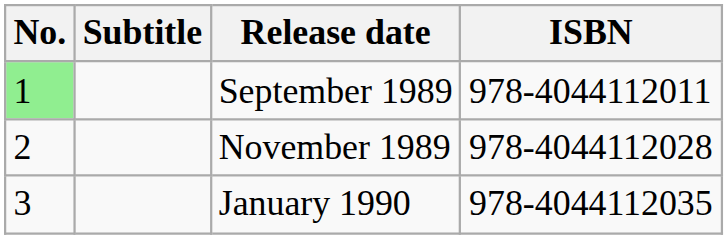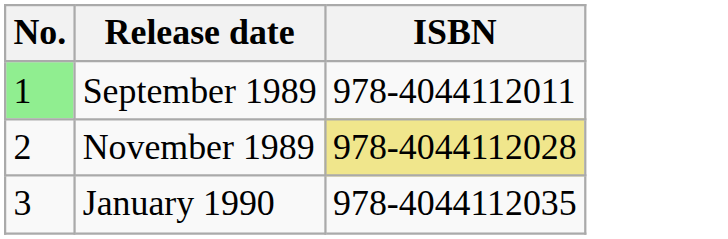- column: Subtitle
November 1989 | ISBN: no background -> khaki background
